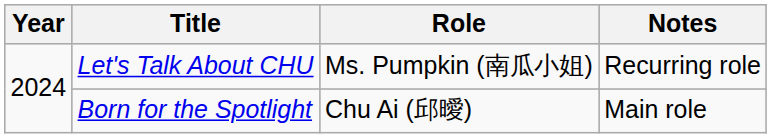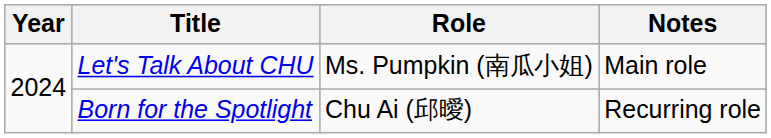Let's Talk About CHU | Notes: Recurring role -> Main role
Born for the Spotlight | Notes: Main role -> Recurring role
